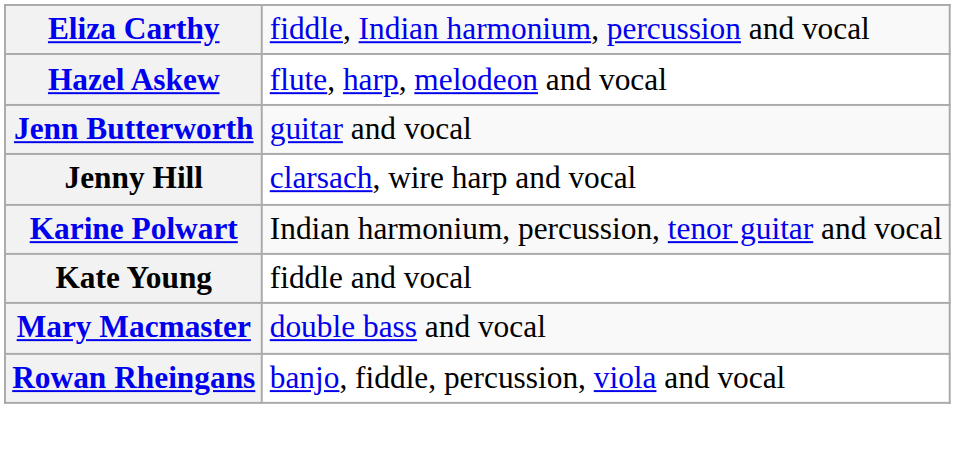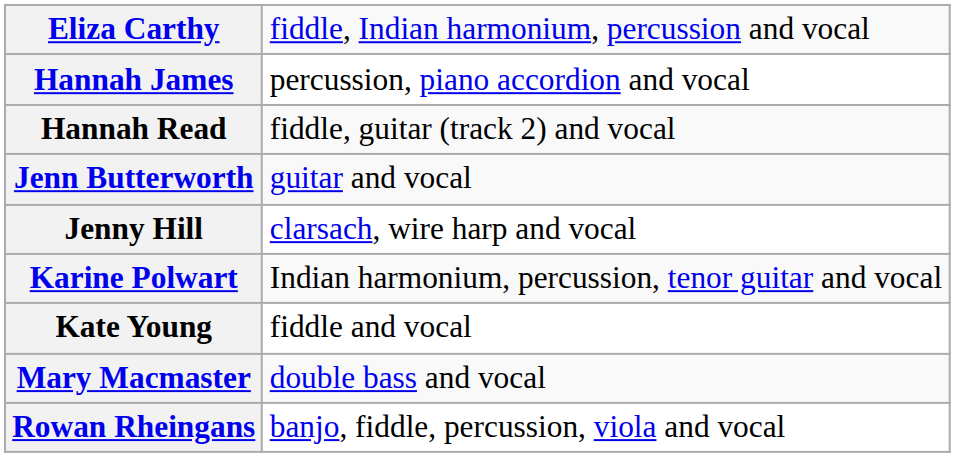+ row: Hannah James | percussion, piano accordion and vocal
+ row: Hannah Read | fiddle, guitar (track 2) and vocal
- row: Hazel Askew | flute, harp, melodeon and vocal
